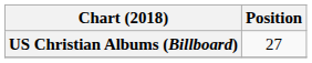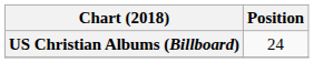US Christian Albums (Billboard) | Position: 27 -> 24
